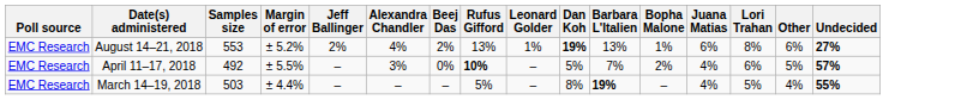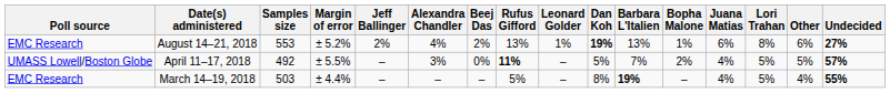April 11–17, 2018 | Poll source: EMC Research -> UMASS Lowell/Boston Globe
April 11–17, 2018 | Rufus Gifford: 10% -> 11%
April 11–17, 2018 | Lori Trahan: 6% -> 5%
